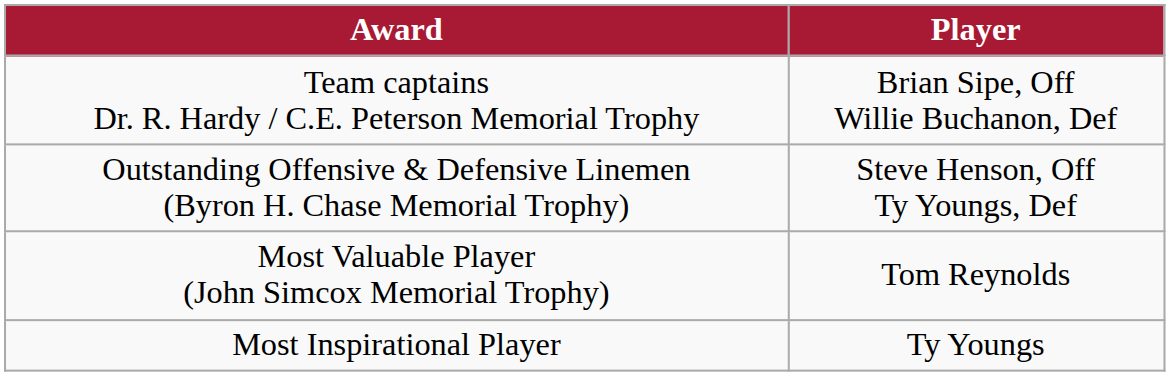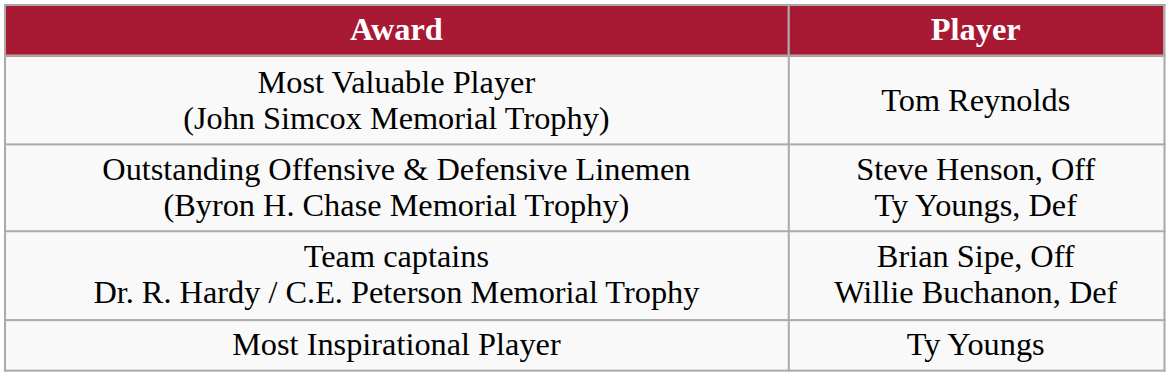rows swapped: Most Valuable Player (John Simcox Memorial Trophy) <-> Team captains Dr. R. Hardy / C.E. Peterson Memorial Trophy
